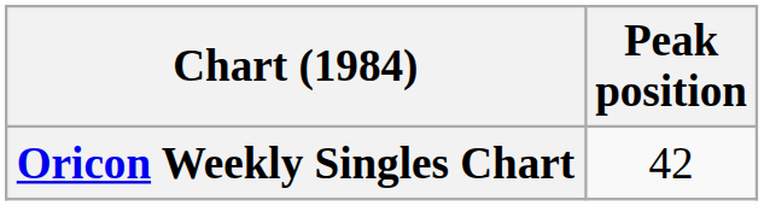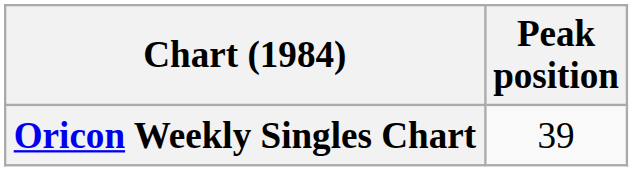Oricon Weekly Singles Chart | Peak position: 42 -> 39
